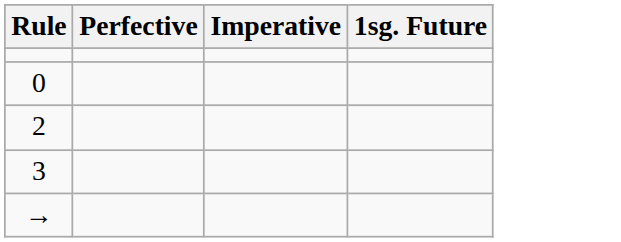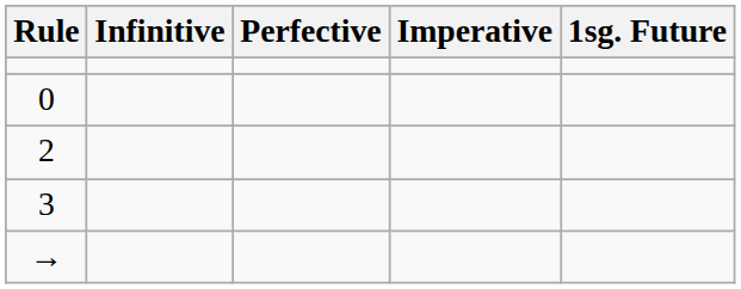+ column: Infinitive
